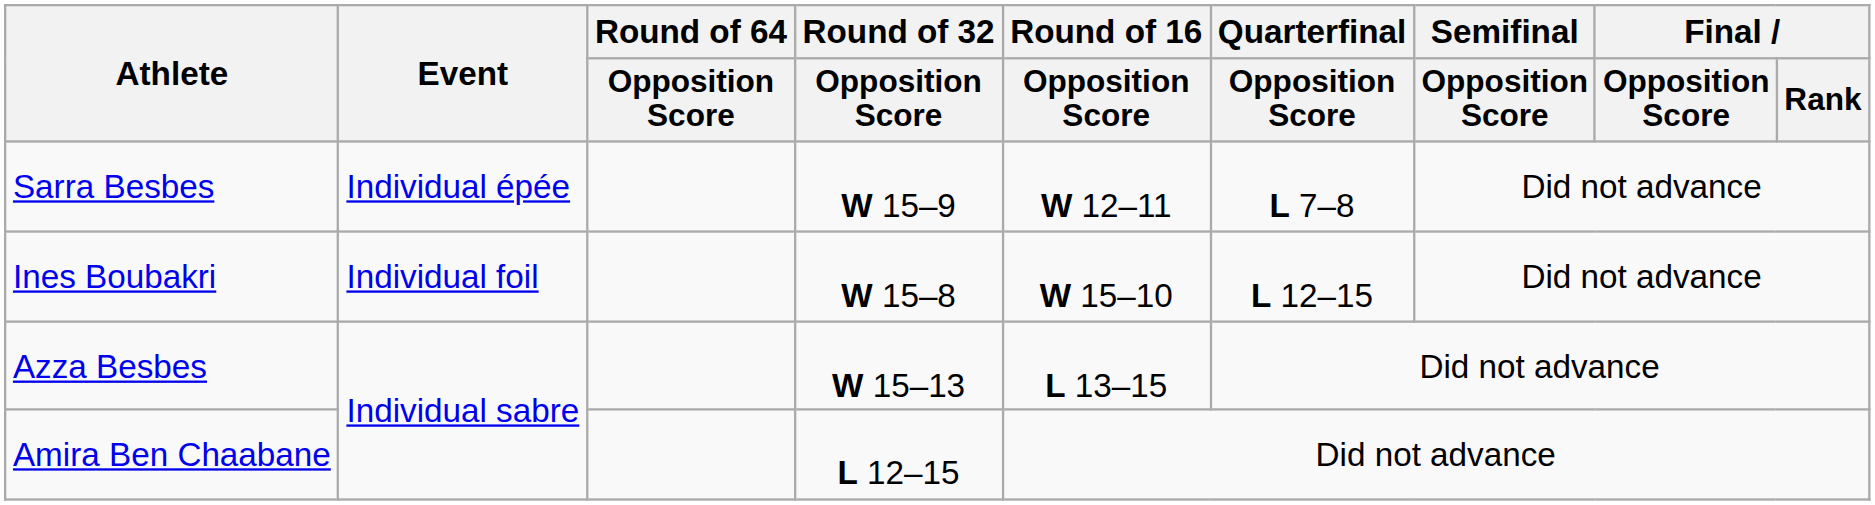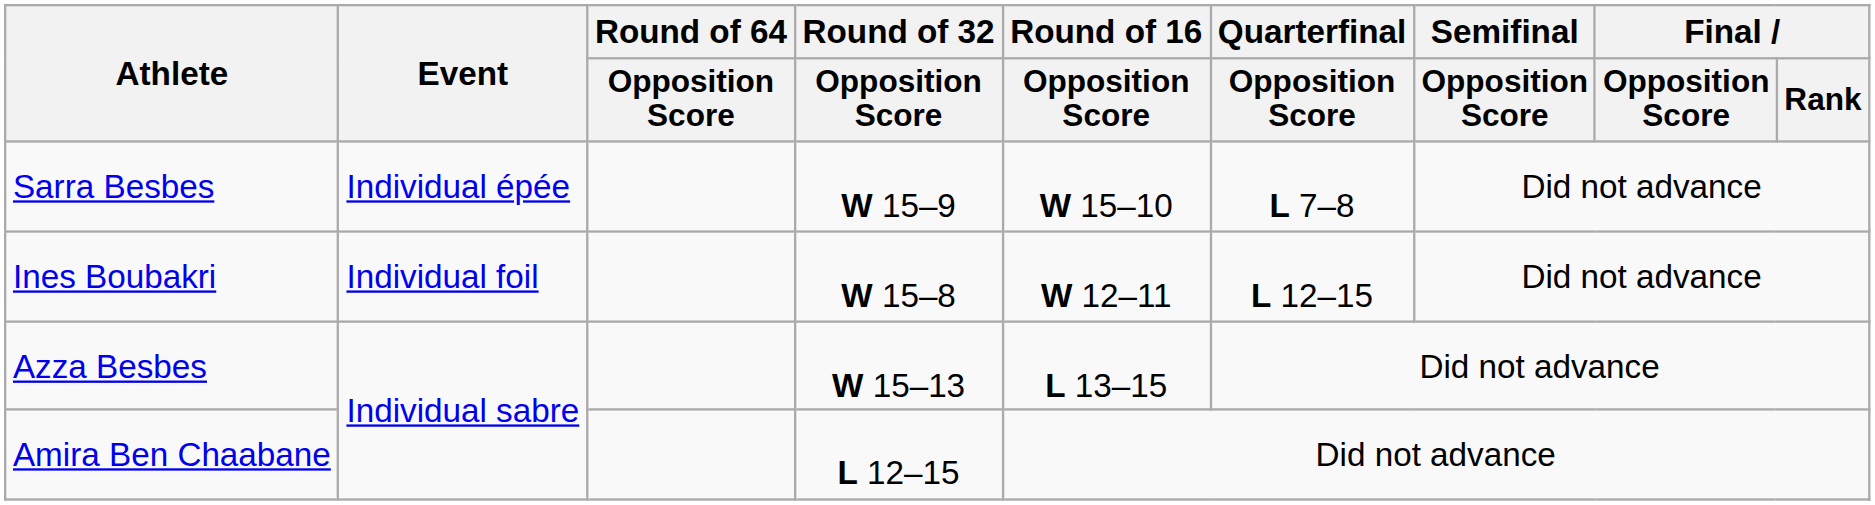Sarra Besbes | Round of 16 / Opposition Score: W 12–11 -> W 15–10
Ines Boubakri | Round of 16 / Opposition Score: W 15–10 -> W 12–11
